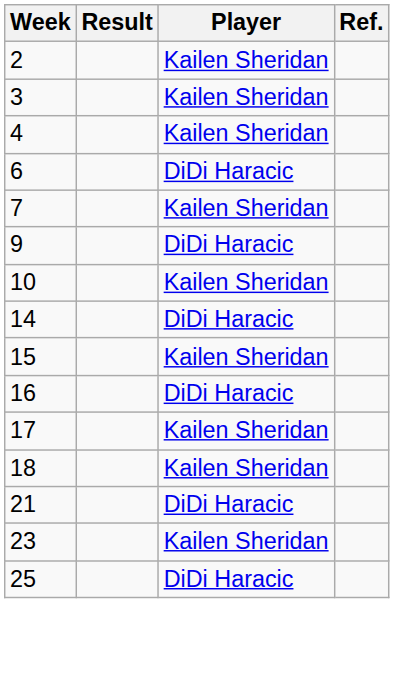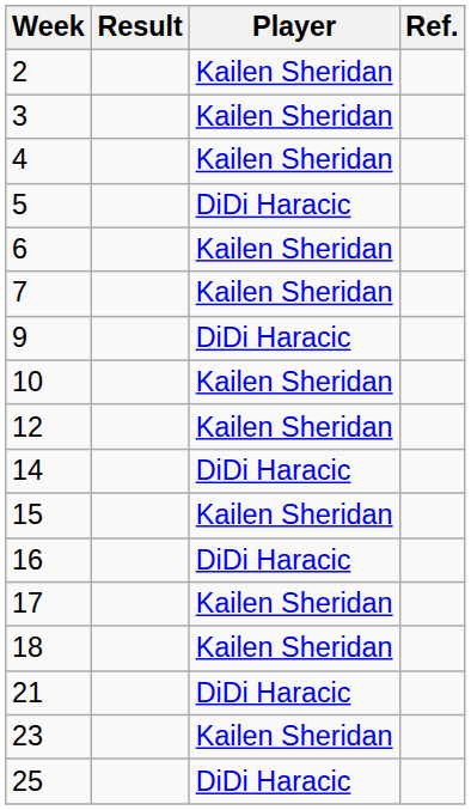+ row: 5 | DiDi Haracic
6 | Player: DiDi Haracic -> Kailen Sheridan
+ row: 12 | Kailen Sheridan
